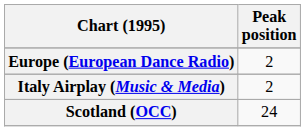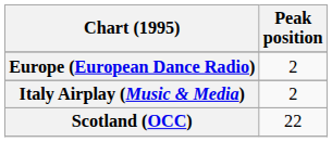Scotland (OCC) | Peak position: 24 -> 22
